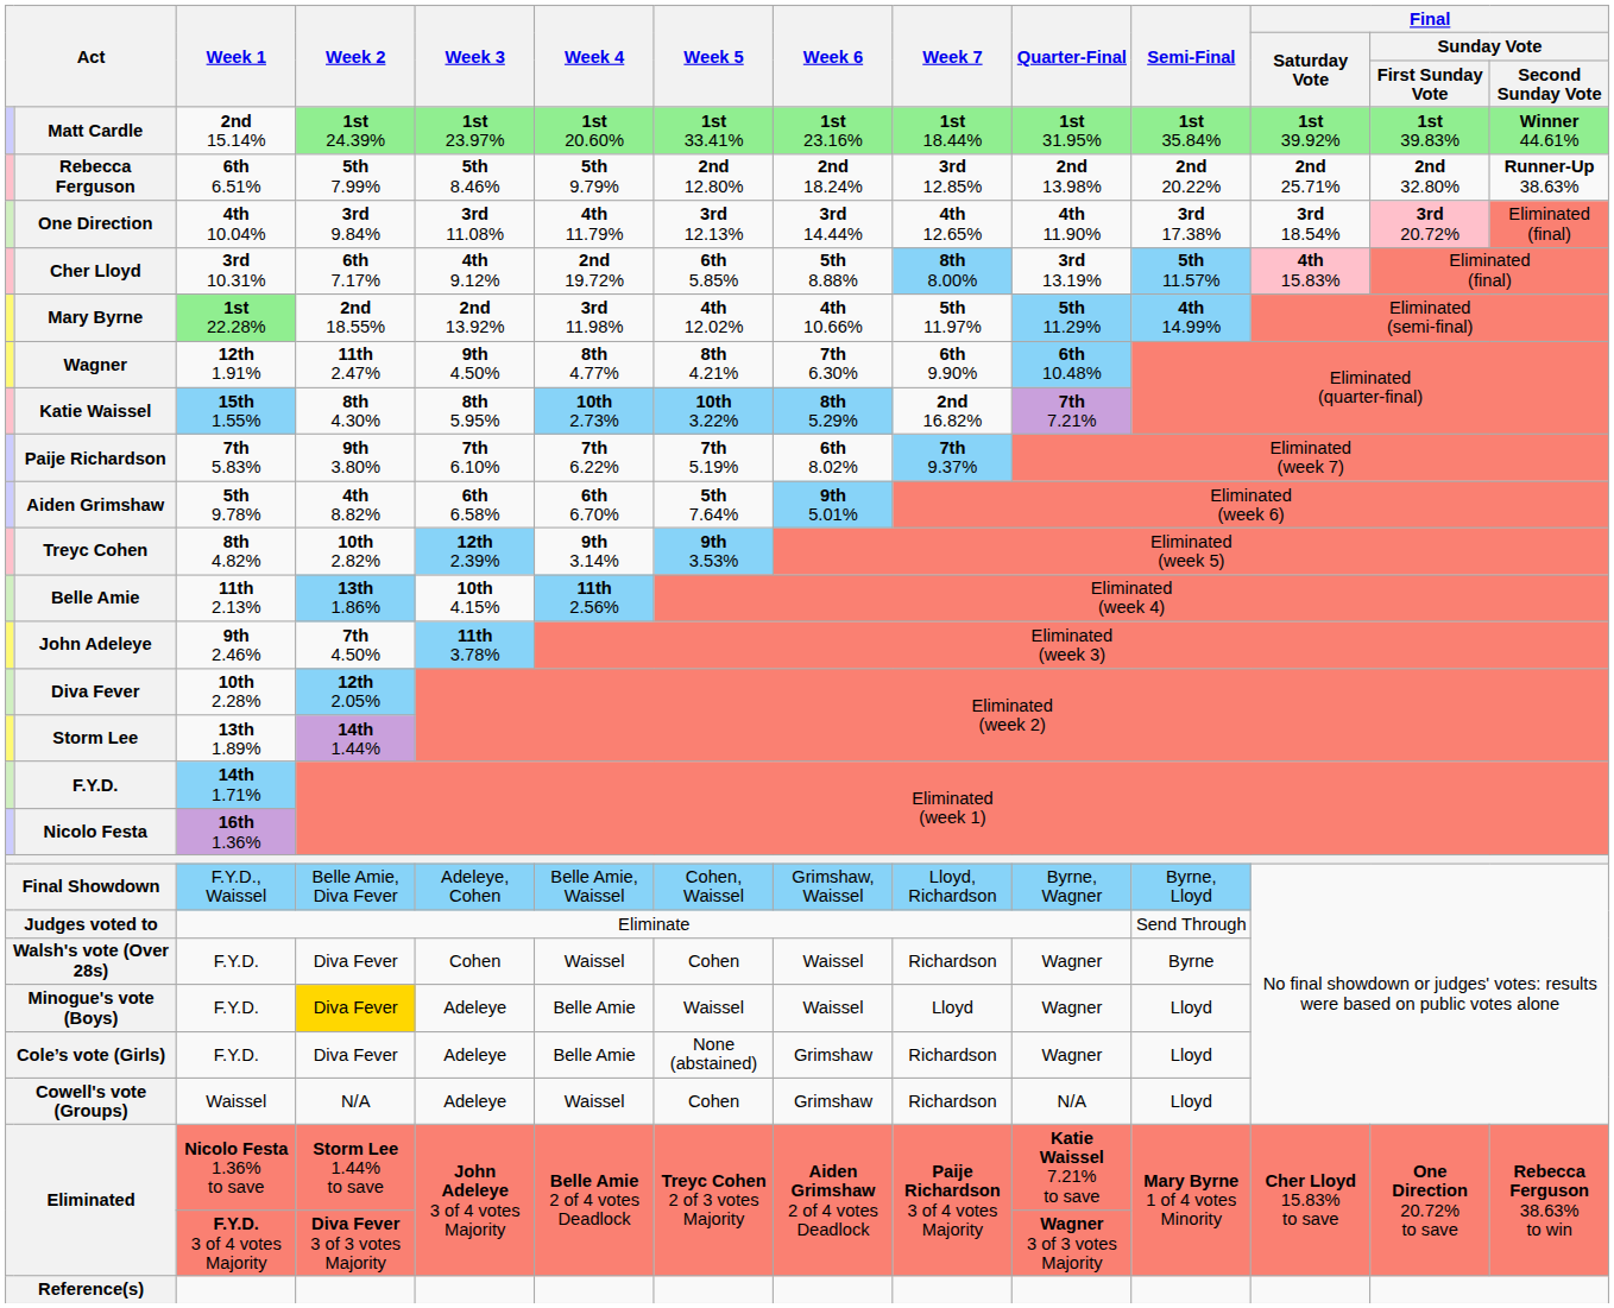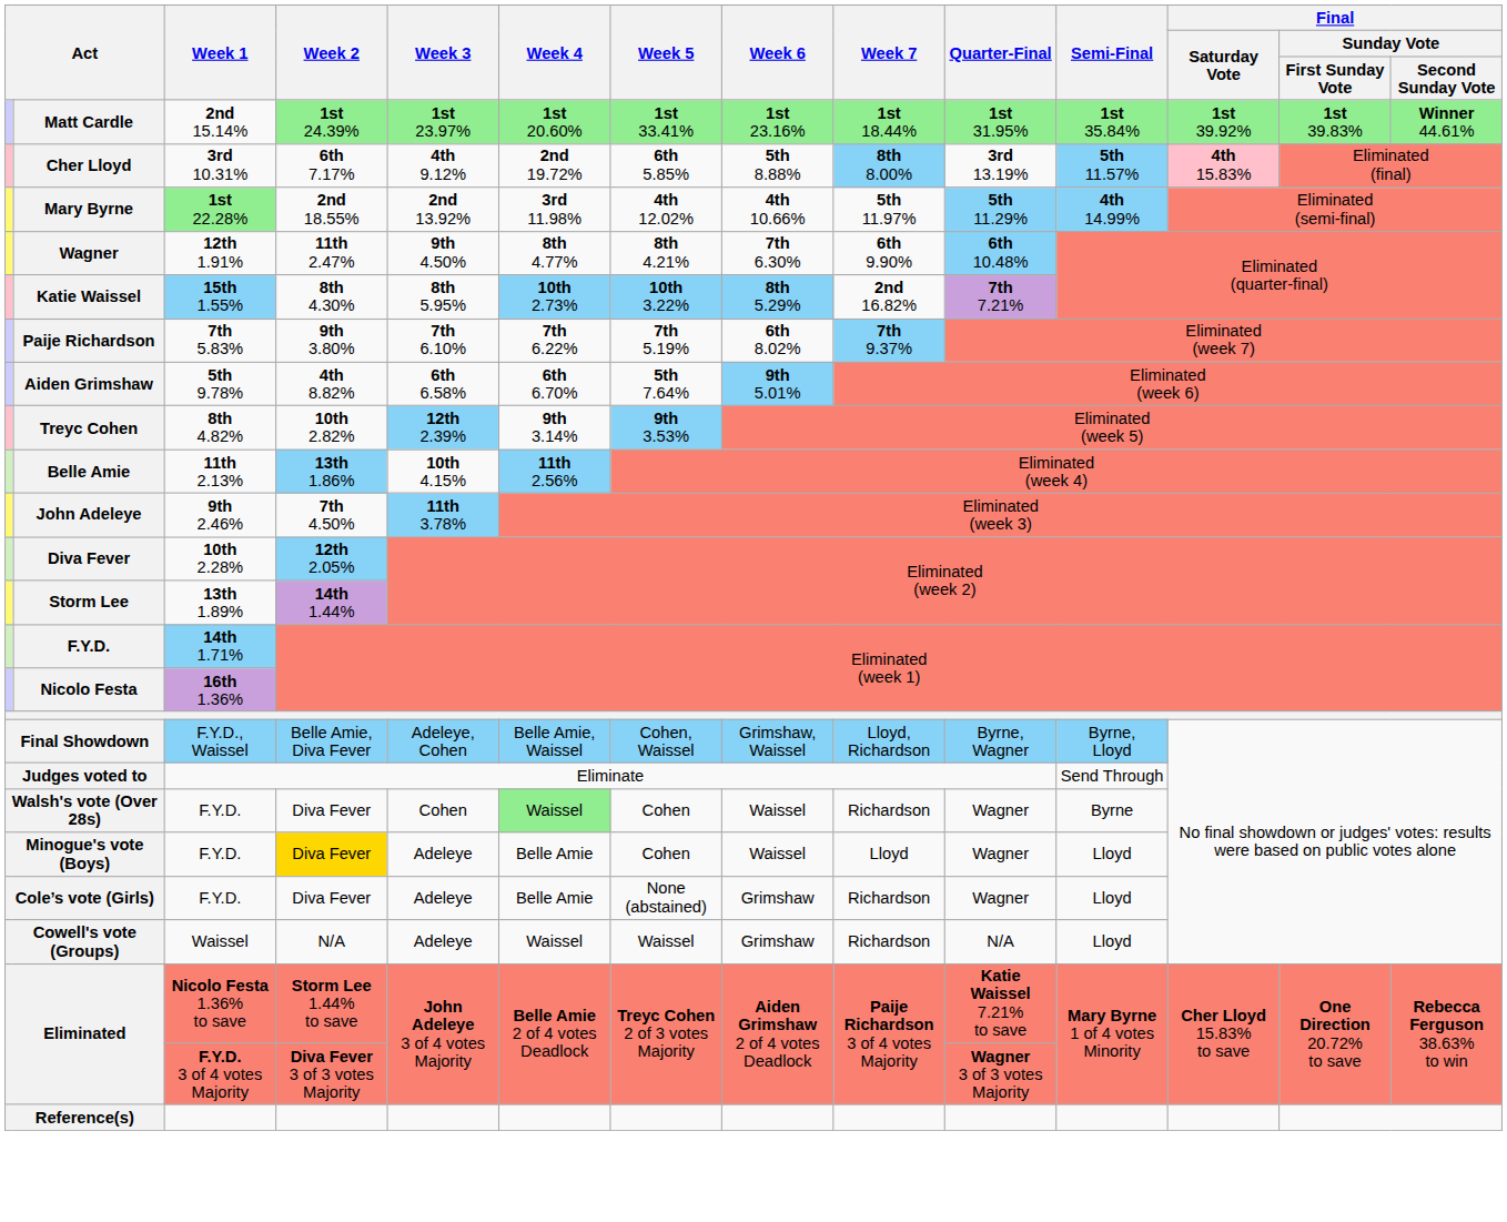- row: Rebecca Ferguson | 6th 6.51% | 5th 7.99% | 5th 8.46% | 5th 9.79% | 2nd 12.80% | 2nd 18.24% | 3rd 12.85% | 2nd 13.98% | 2nd 20.22% | 2nd 25.71% | 2nd 32.80% | Runner-Up 38.63%
- row: One Direction | 4th 10.04% | 3rd 9.84% | 3rd 11.08% | 4th 11.79% | 3rd 12.13% | 3rd 14.44% | 4th 12.65% | 4th 11.90% | 3rd 17.38% | 3rd 18.54% | 3rd 20.72% | Eliminated (final)
Walsh's vote (Over 28s) | Week 4: no background -> lightgreen background
Minogue's vote (Boys) | Week 5: Waissel -> Cohen
Cowell's vote (Groups) | Week 5: Cohen -> Waissel
